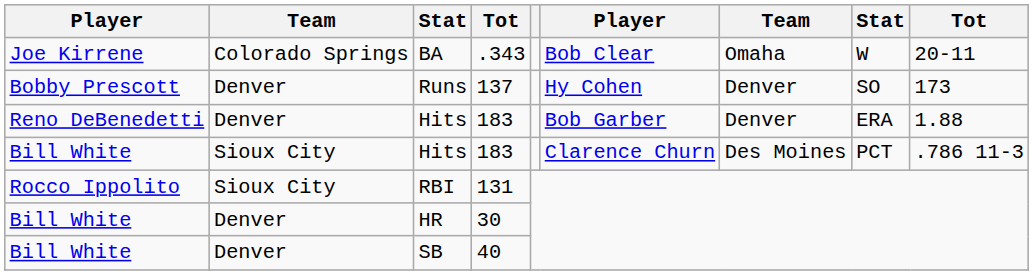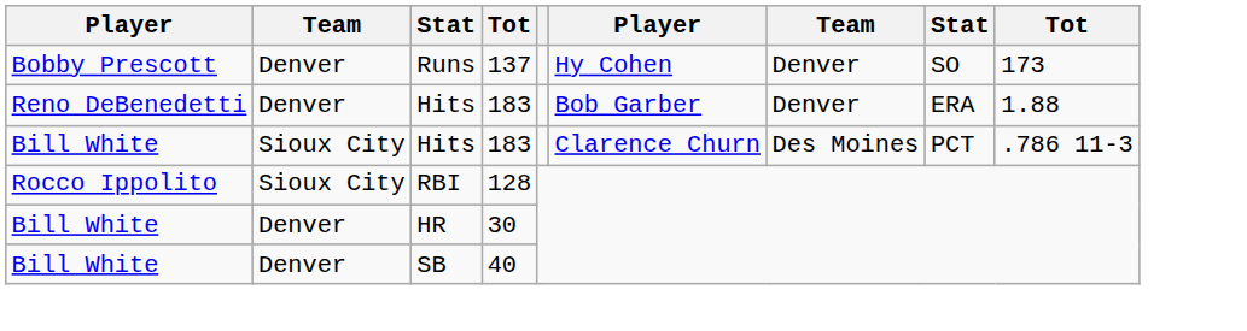- row: Joe Kirrene | Colorado Springs | BA | .343 | Bob Clear | Omaha | W | 20-11
RBI | column 4: 131 -> 128
